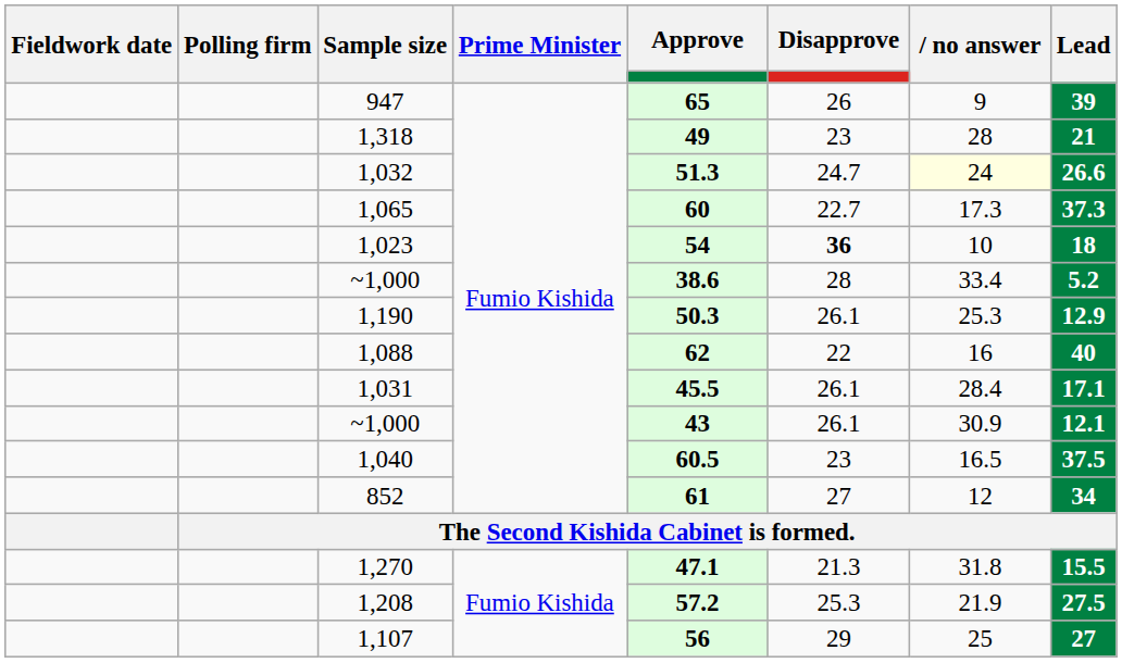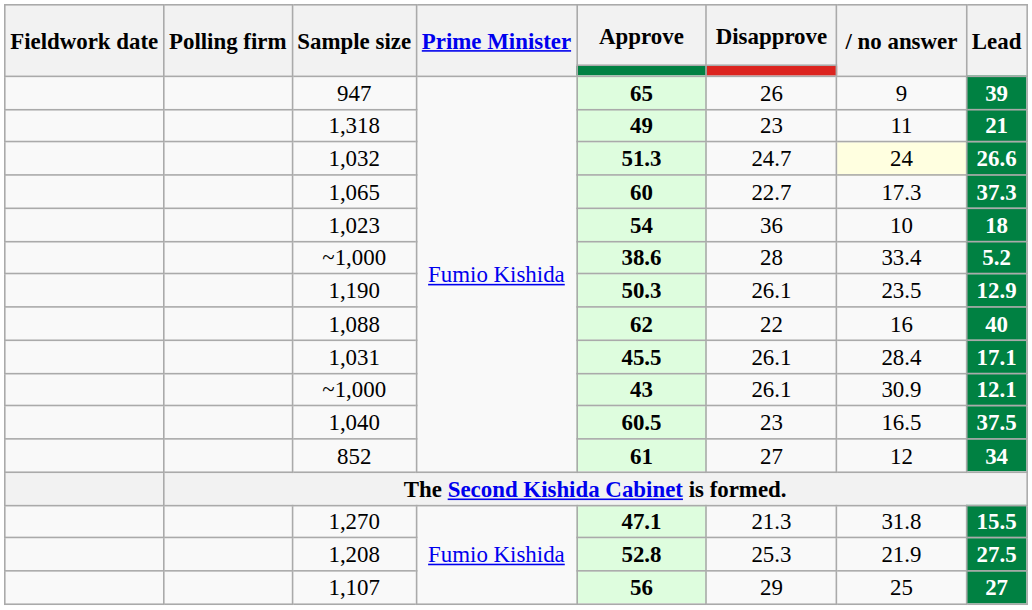1,318 | no answer: 28 -> 11
1,023 | Disapprove: bold -> normal
1,190 | no answer: 25.3 -> 23.5
1,208 | Approve: 57.2 -> 52.8
